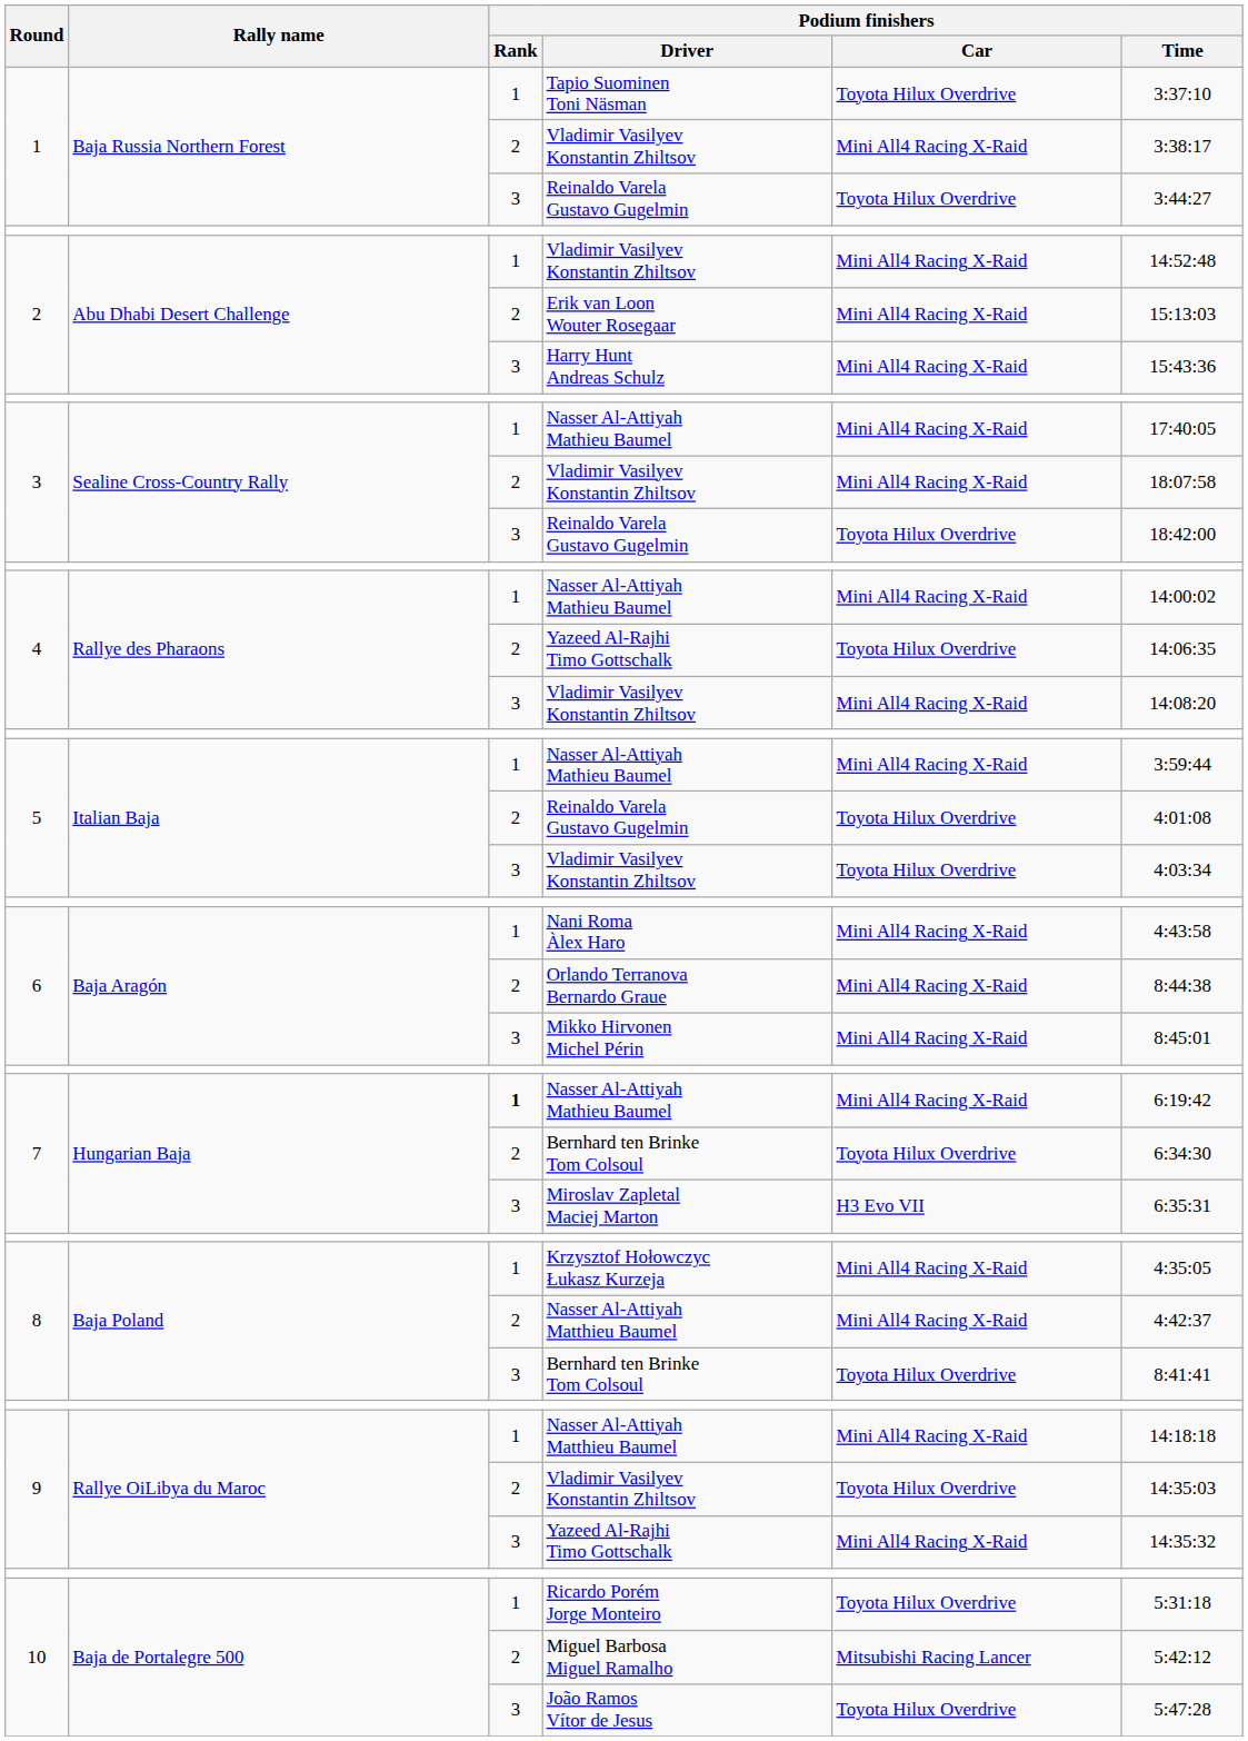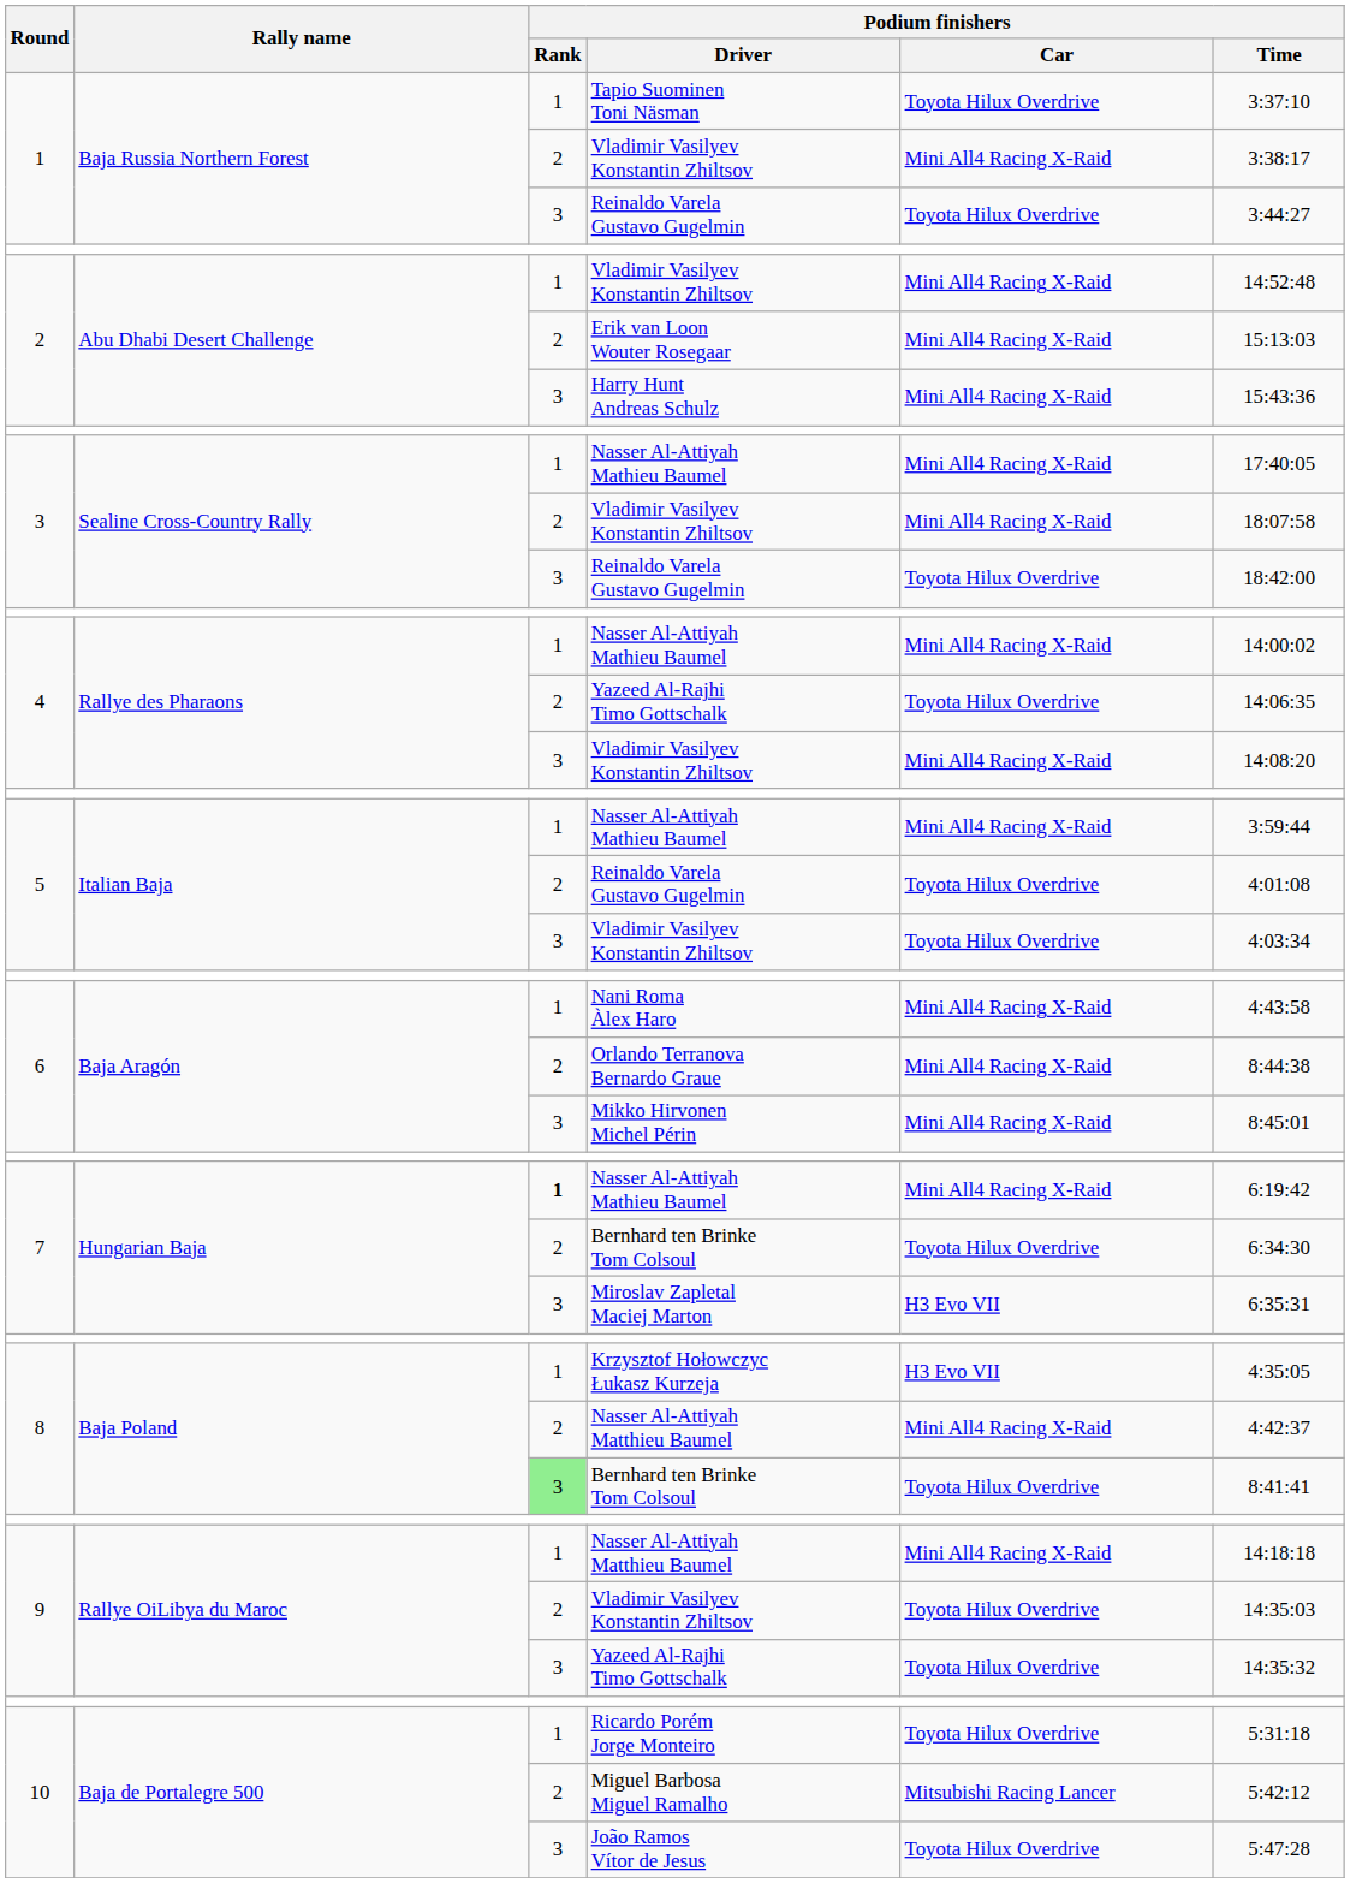Krzysztof Hołowczyc Łukasz Kurzeja | Podium finishers / Car: Mini All4 Racing X-Raid -> H3 Evo VII
8 / Bernhard ten Brinke Tom Colsoul | Podium finishers / Rank: no background -> lightgreen background
9 / Yazeed Al-Rajhi Timo Gottschalk | Podium finishers / Car: Mini All4 Racing X-Raid -> Toyota Hilux Overdrive
